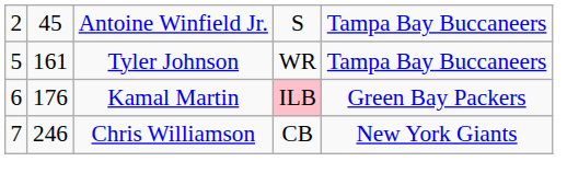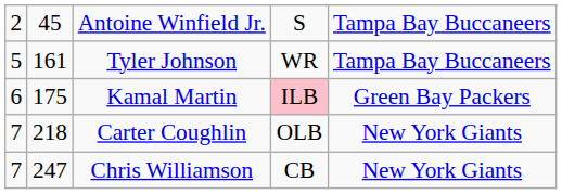Kamal Martin | column 2: 176 -> 175
+ row: 7 | 218 | Carter Coughlin | OLB | New York Giants
Chris Williamson | column 2: 246 -> 247
